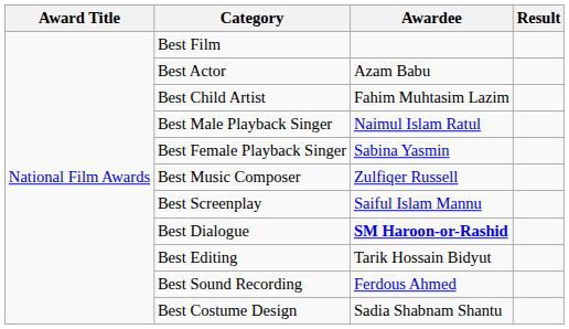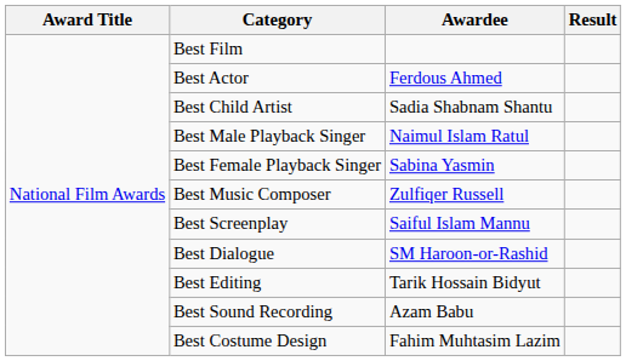Best Actor | Awardee: Azam Babu -> Ferdous Ahmed
Best Child Artist | Awardee: Fahim Muhtasim Lazim -> Sadia Shabnam Shantu
Best Dialogue | Awardee: bold -> normal
Best Sound Recording | Awardee: Ferdous Ahmed -> Azam Babu
Best Costume Design | Awardee: Sadia Shabnam Shantu -> Fahim Muhtasim Lazim
